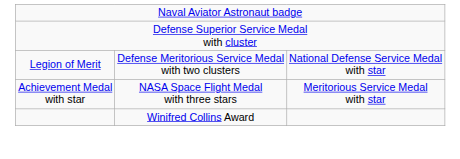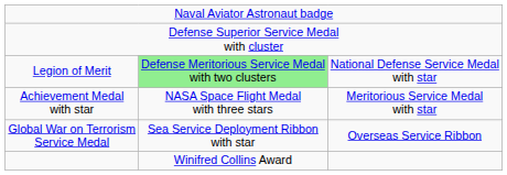Legion of Merit | column 2: no background -> lightgreen background
+ row: Global War on Terrorism Service Medal | Sea Service Deployment Ribbon with star | Overseas Service Ribbon
